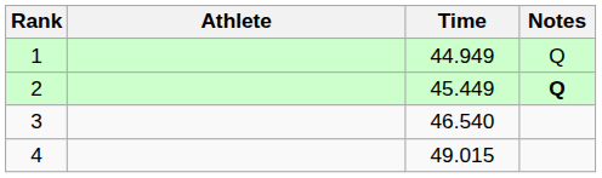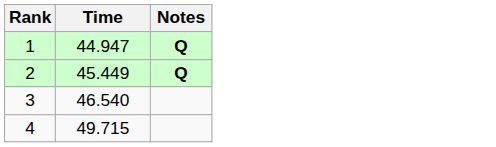- column: Athlete
1 | Time: 44.949 -> 44.947
1 | Notes: normal -> bold
4 | Time: 49.015 -> 49.715
